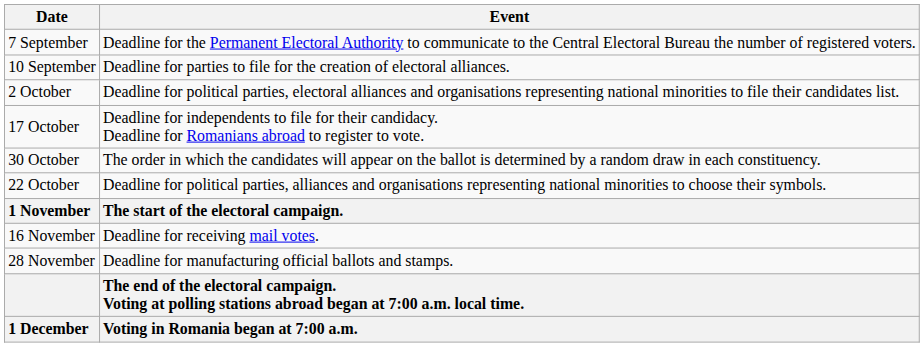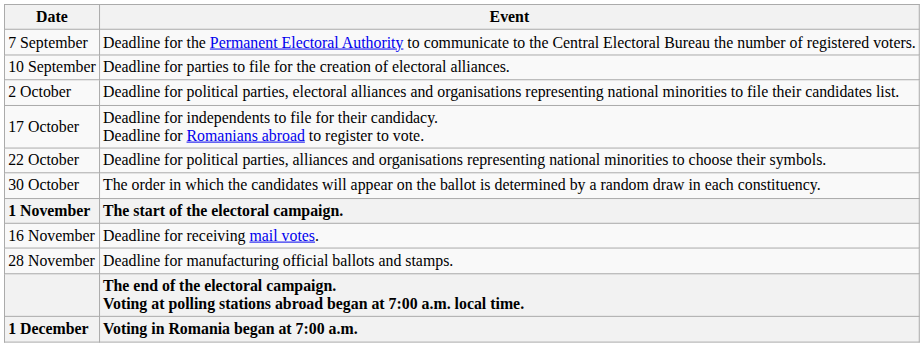rows swapped: 22 October <-> 30 October
